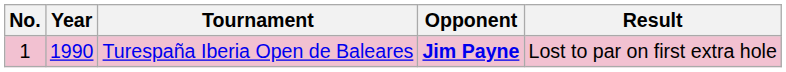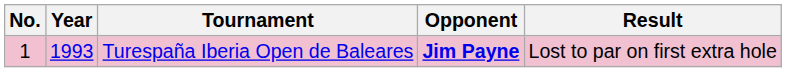Turespaña Iberia Open de Baleares | Year: 1990 -> 1993
